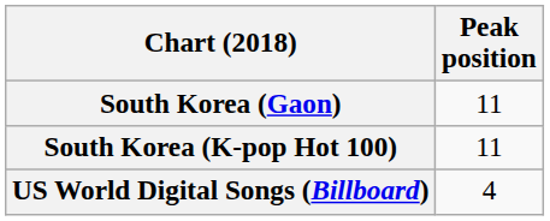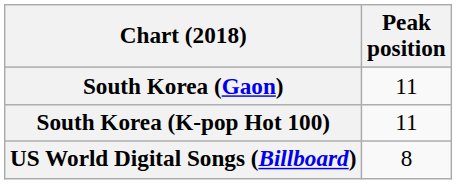US World Digital Songs (Billboard) | Peak position: 4 -> 8
